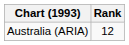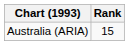Australia (ARIA) | Rank: 12 -> 15
